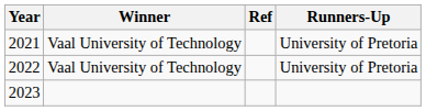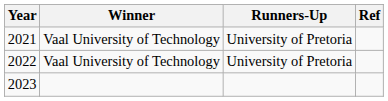columns swapped: Runners-Up <-> Ref
